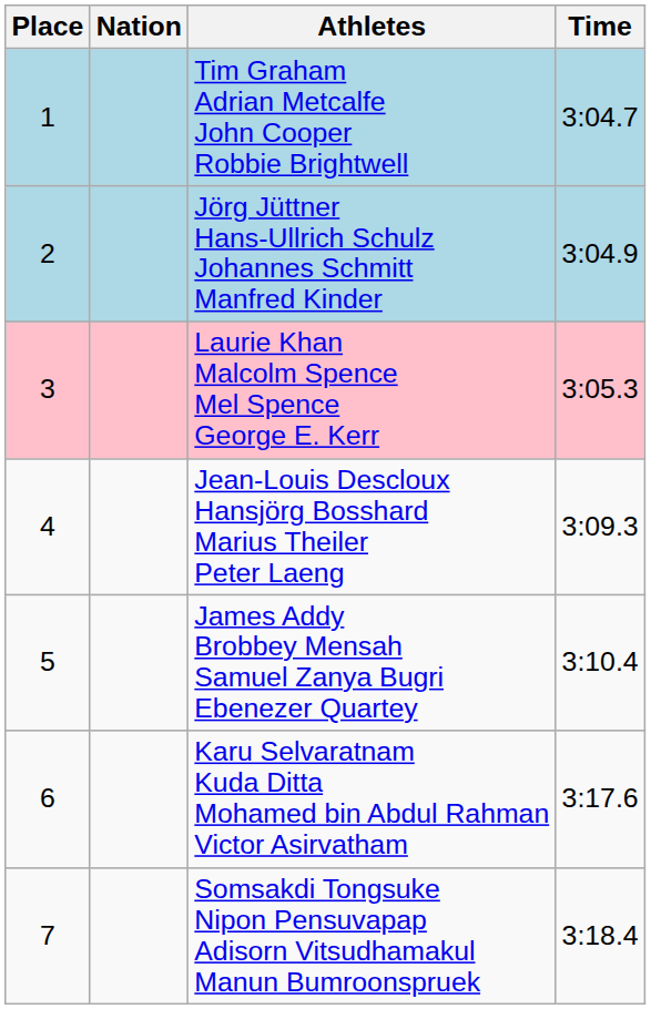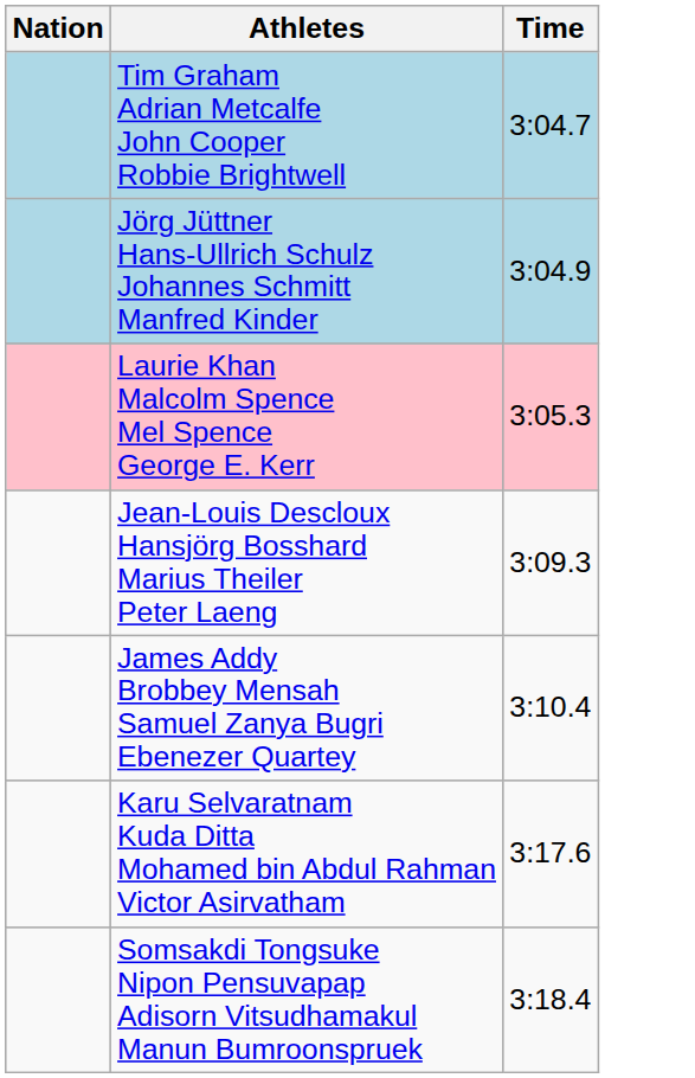- column: Place | 1 | 2 | 3 | 4 | 5 | 6 | 7
